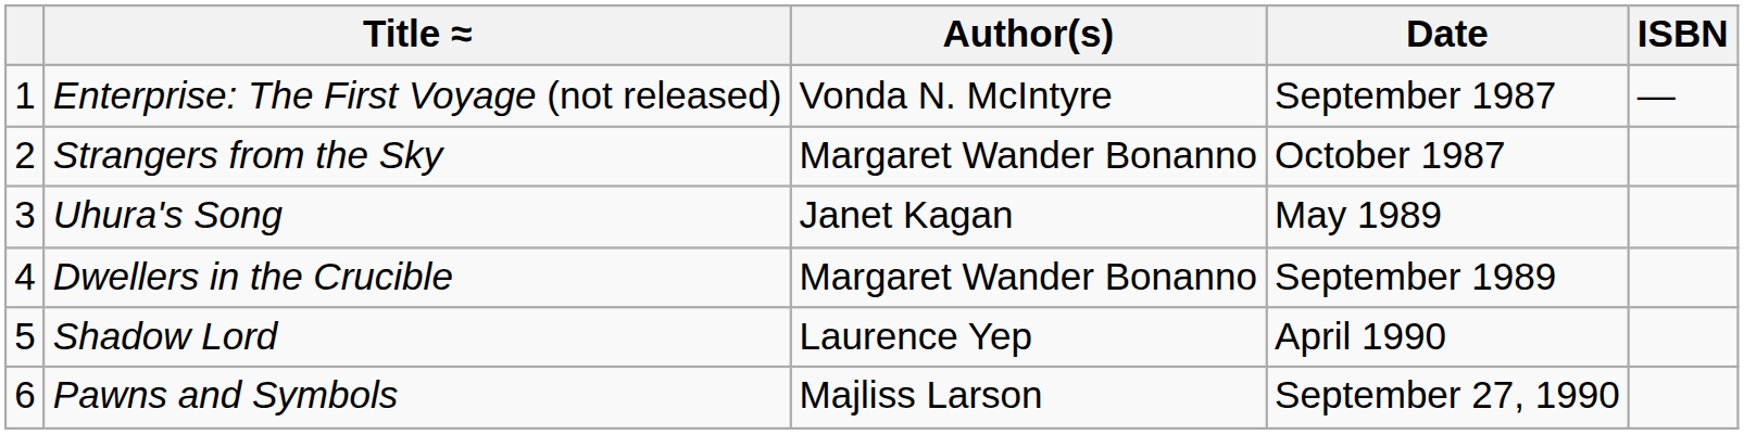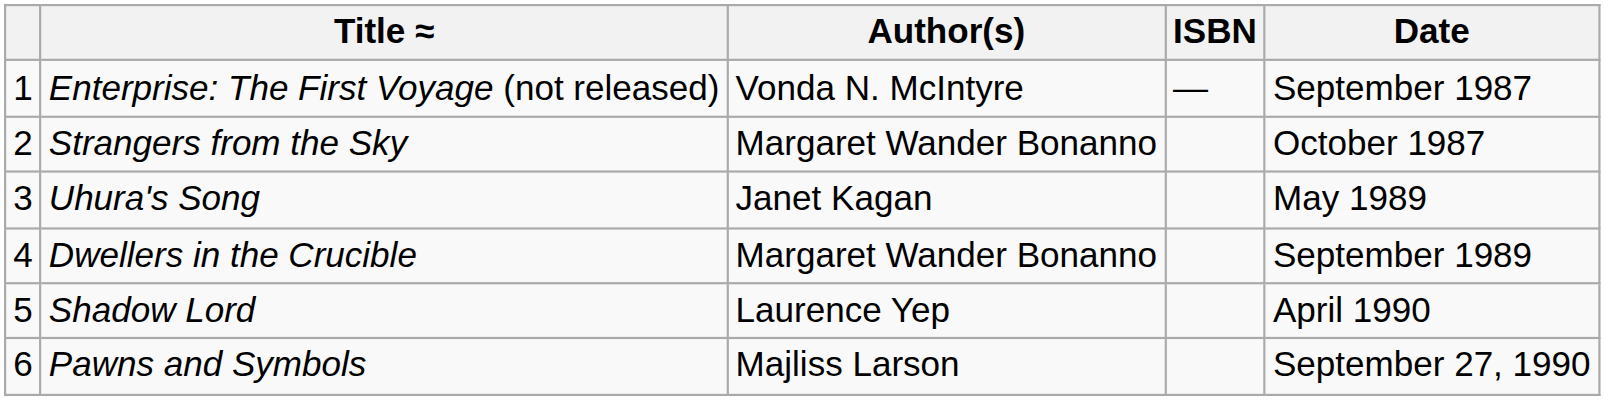columns swapped: Date <-> ISBN
